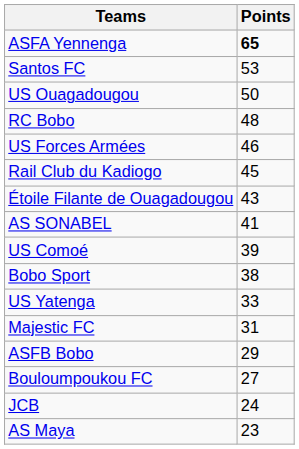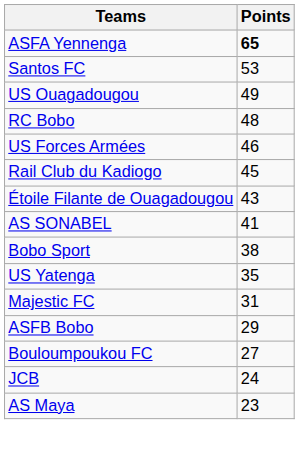US Ouagadougou | Points: 50 -> 49
- row: US Comoé | 39
US Yatenga | Points: 33 -> 35
